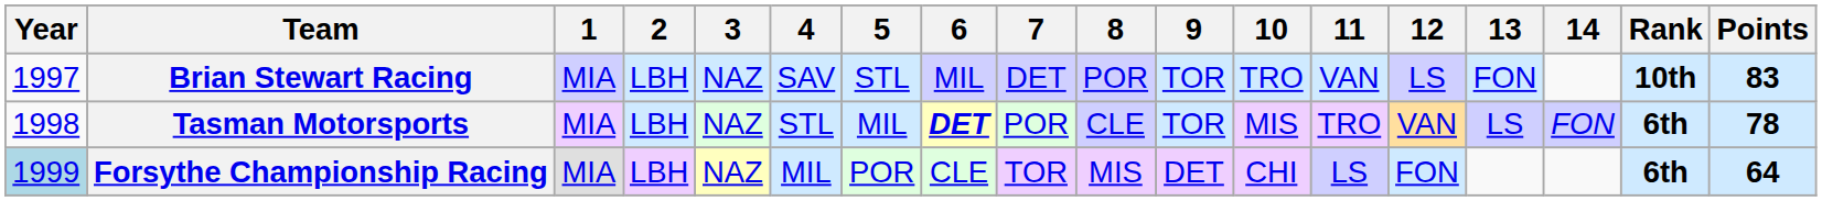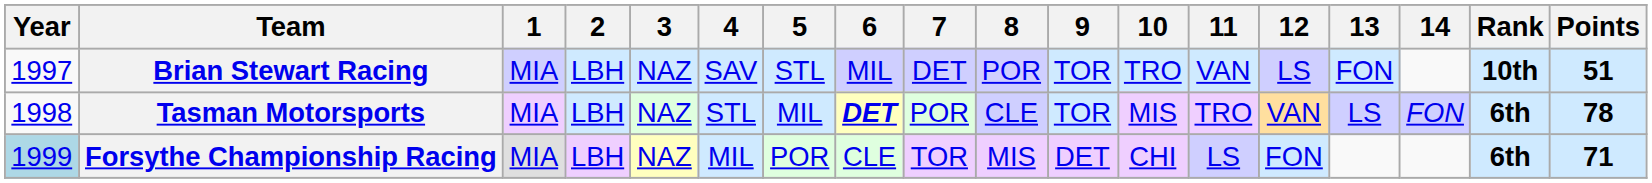Brian Stewart Racing | Points: 83 -> 51
Forsythe Championship Racing | Points: 64 -> 71
